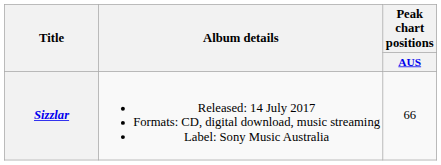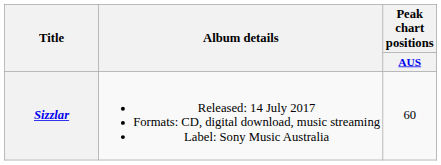Sizzlar | Peak chart positions / AUS: 66 -> 60
